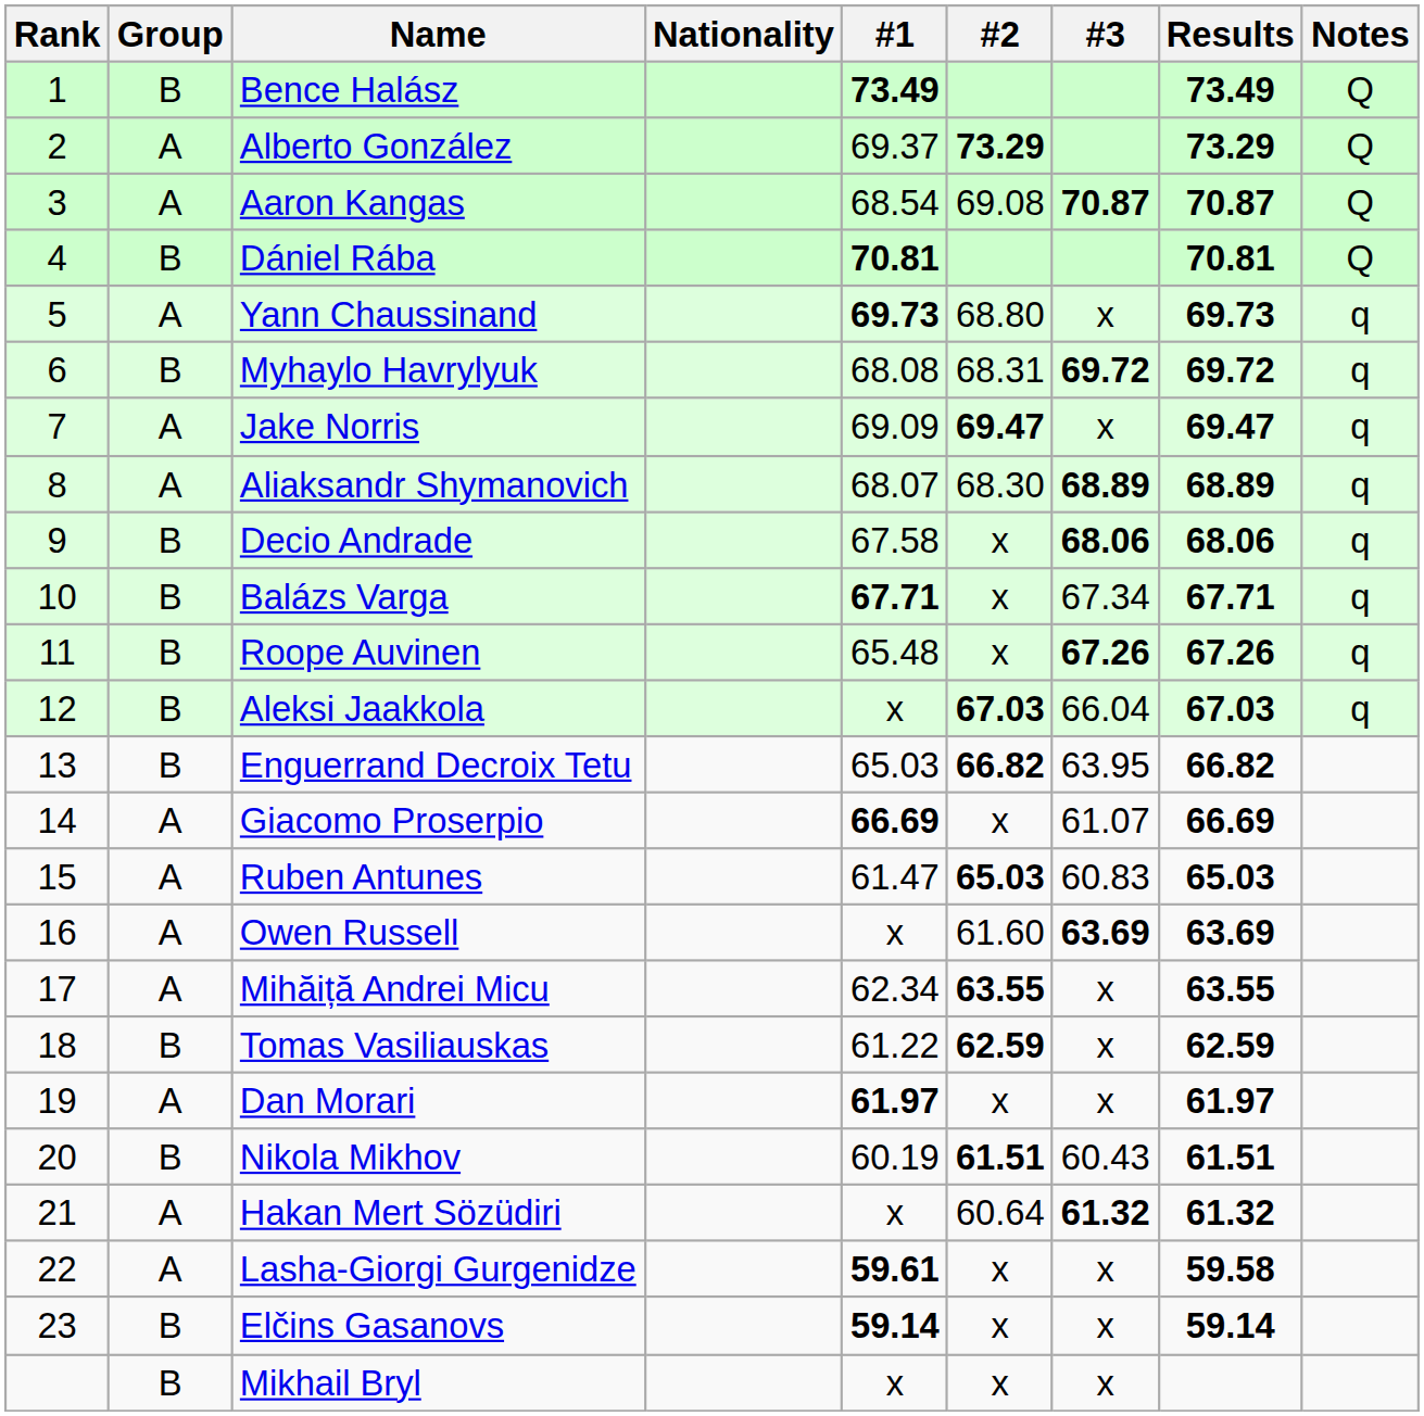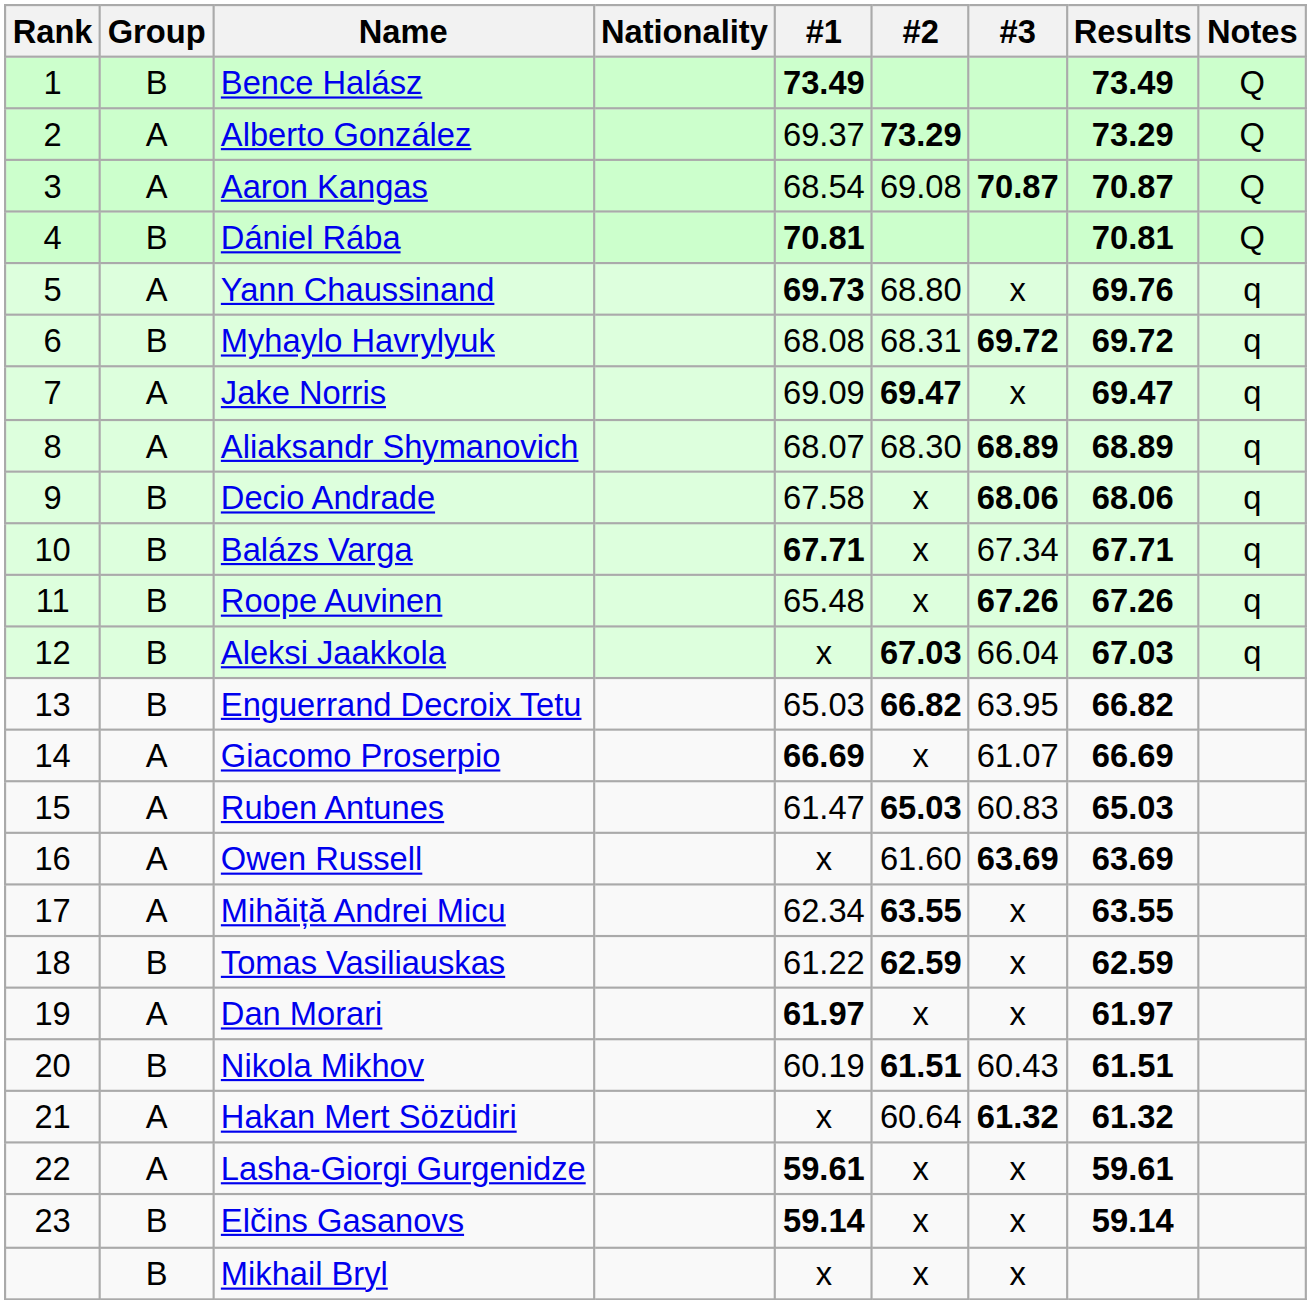Yann Chaussinand | Results: 69.73 -> 69.76
Lasha-Giorgi Gurgenidze | Results: 59.58 -> 59.61
